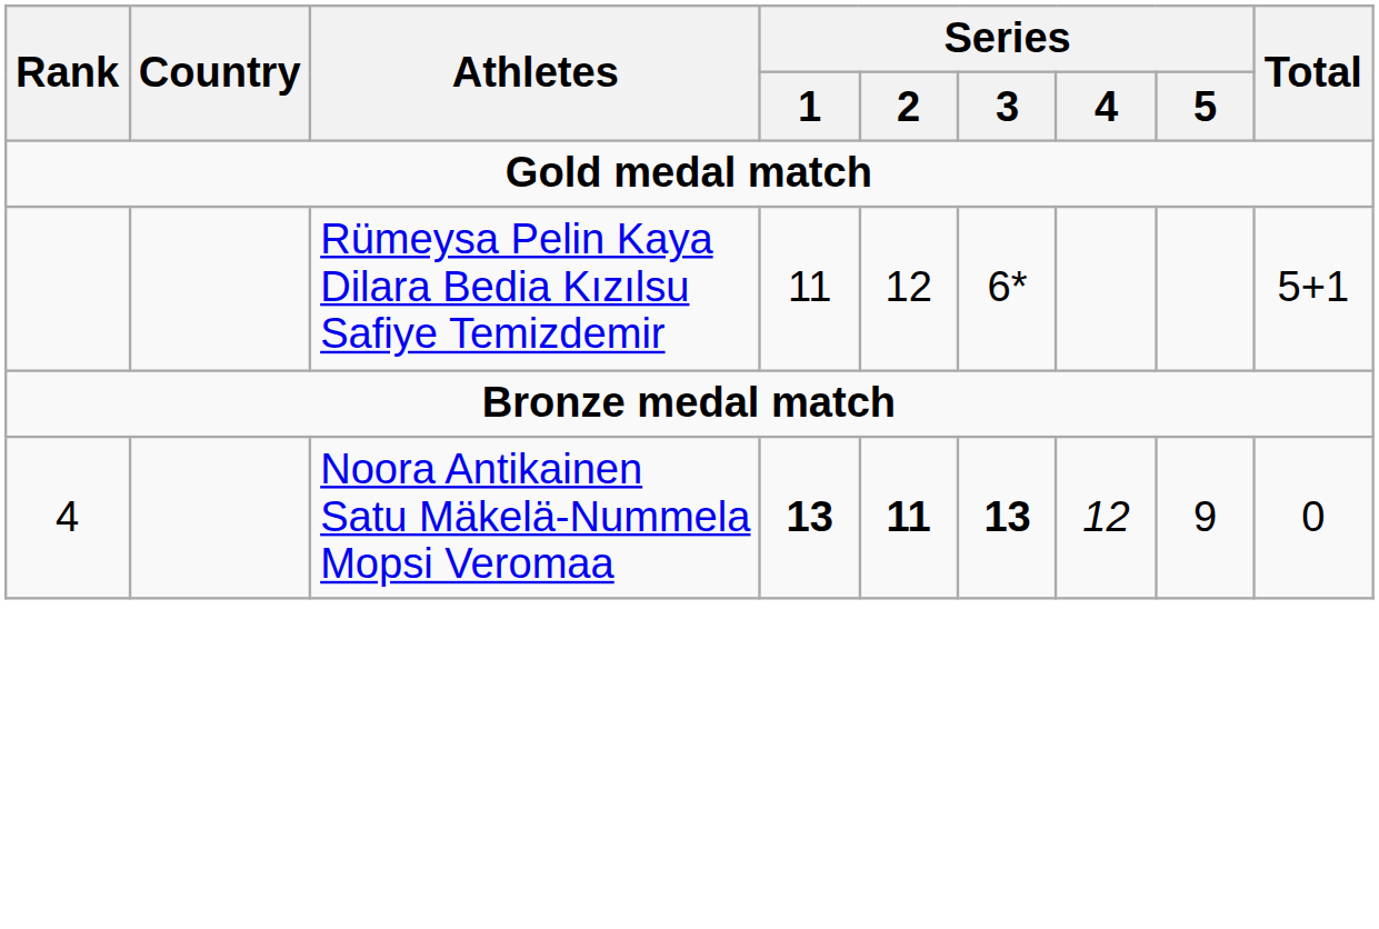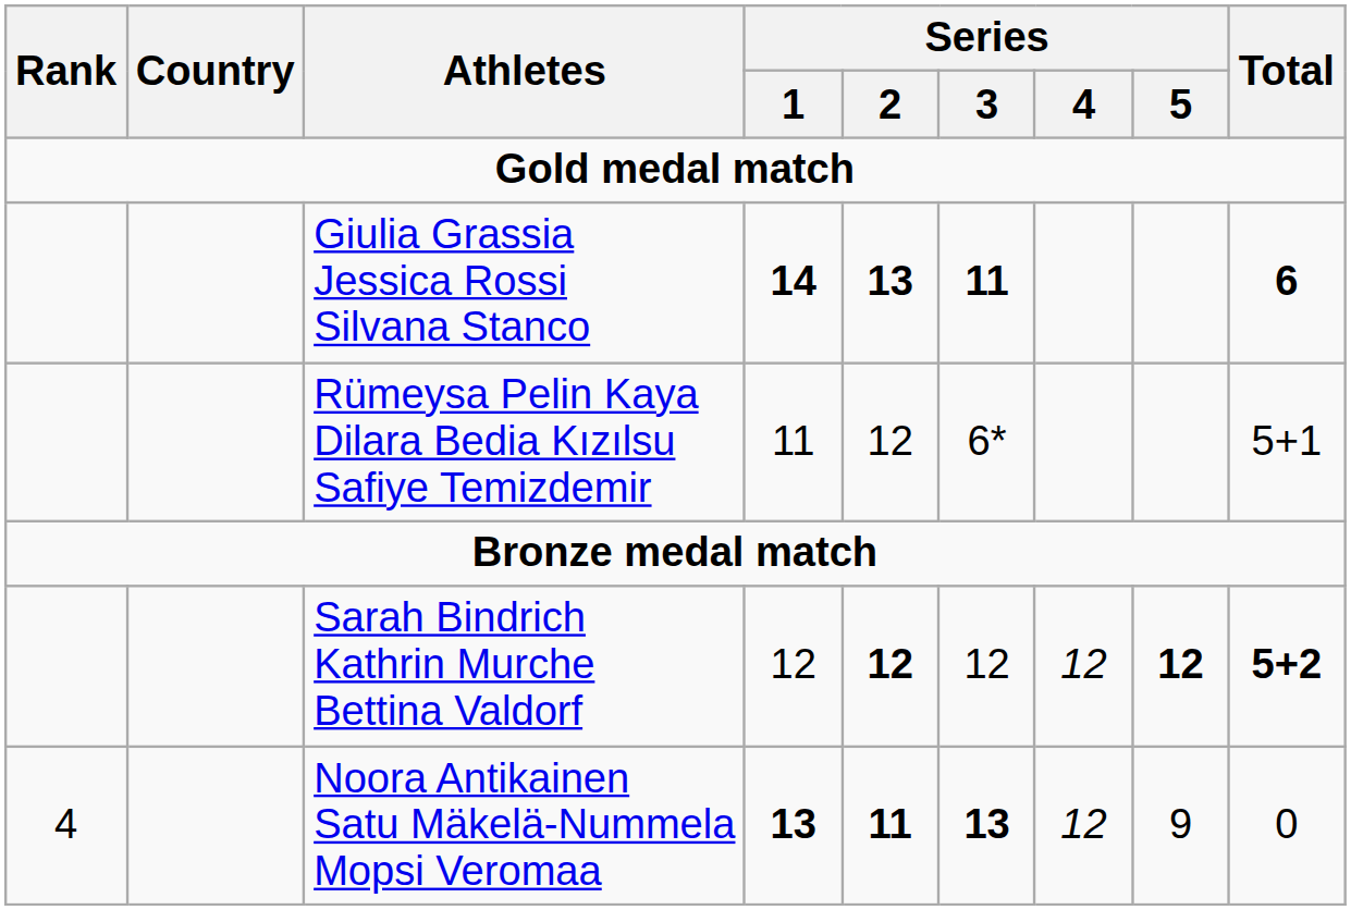+ row: Giulia Grassia Jessica Rossi Silvana Stanco | 14 | 13 | 11 | 6
+ row: Sarah Bindrich Kathrin Murche Bettina Valdorf | 12 | 12 | 12 | 12 | 12 | 5+2
